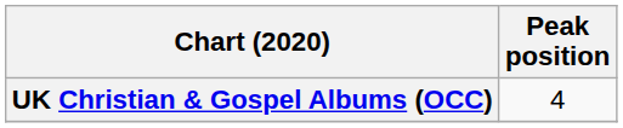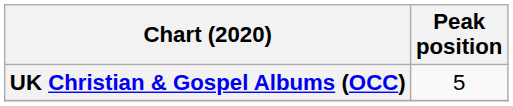UK Christian & Gospel Albums (OCC) | Peak position: 4 -> 5
